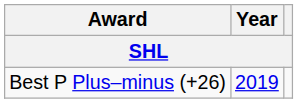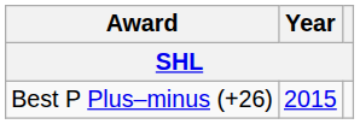Best P Plus–minus (+26) | Year: 2019 -> 2015
